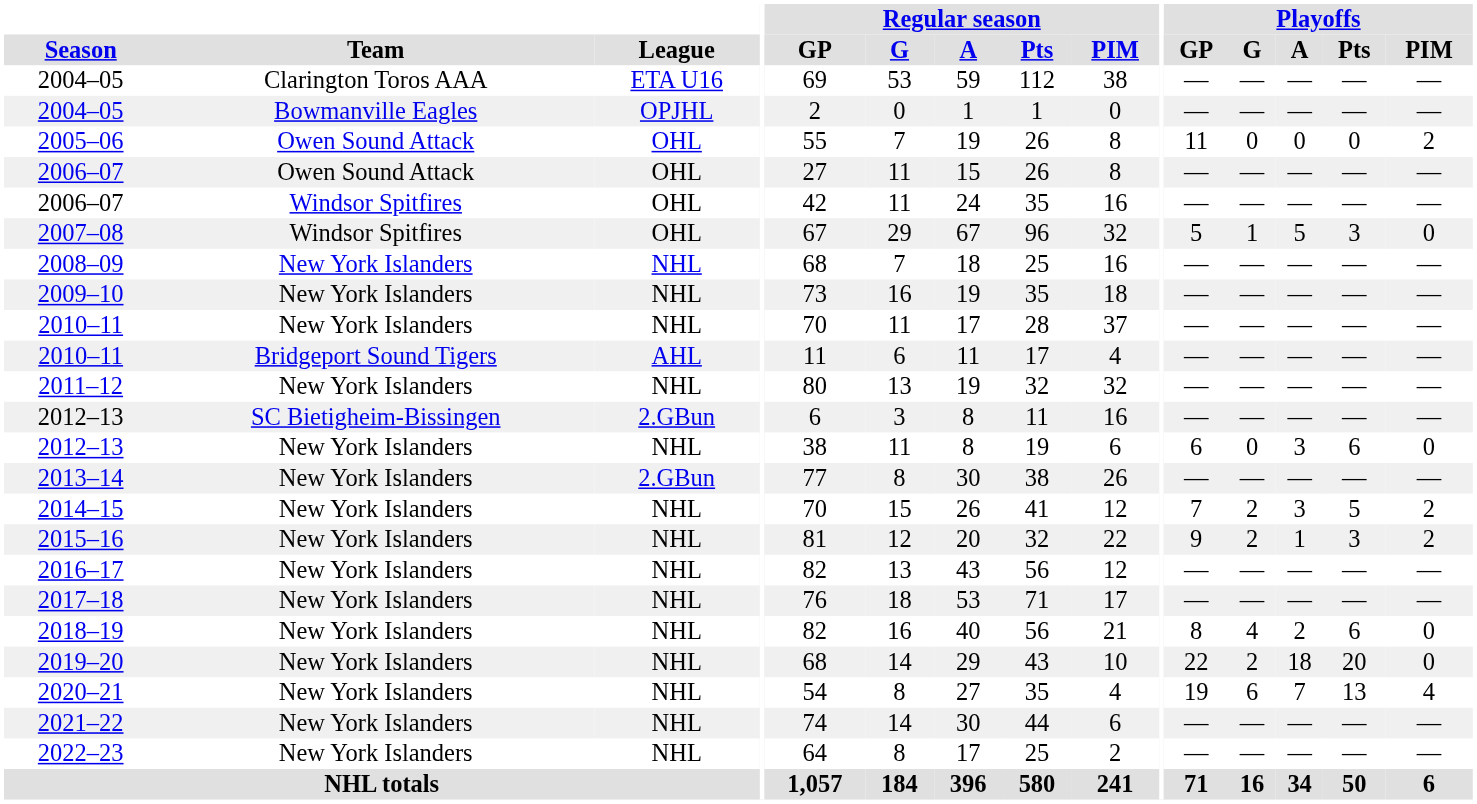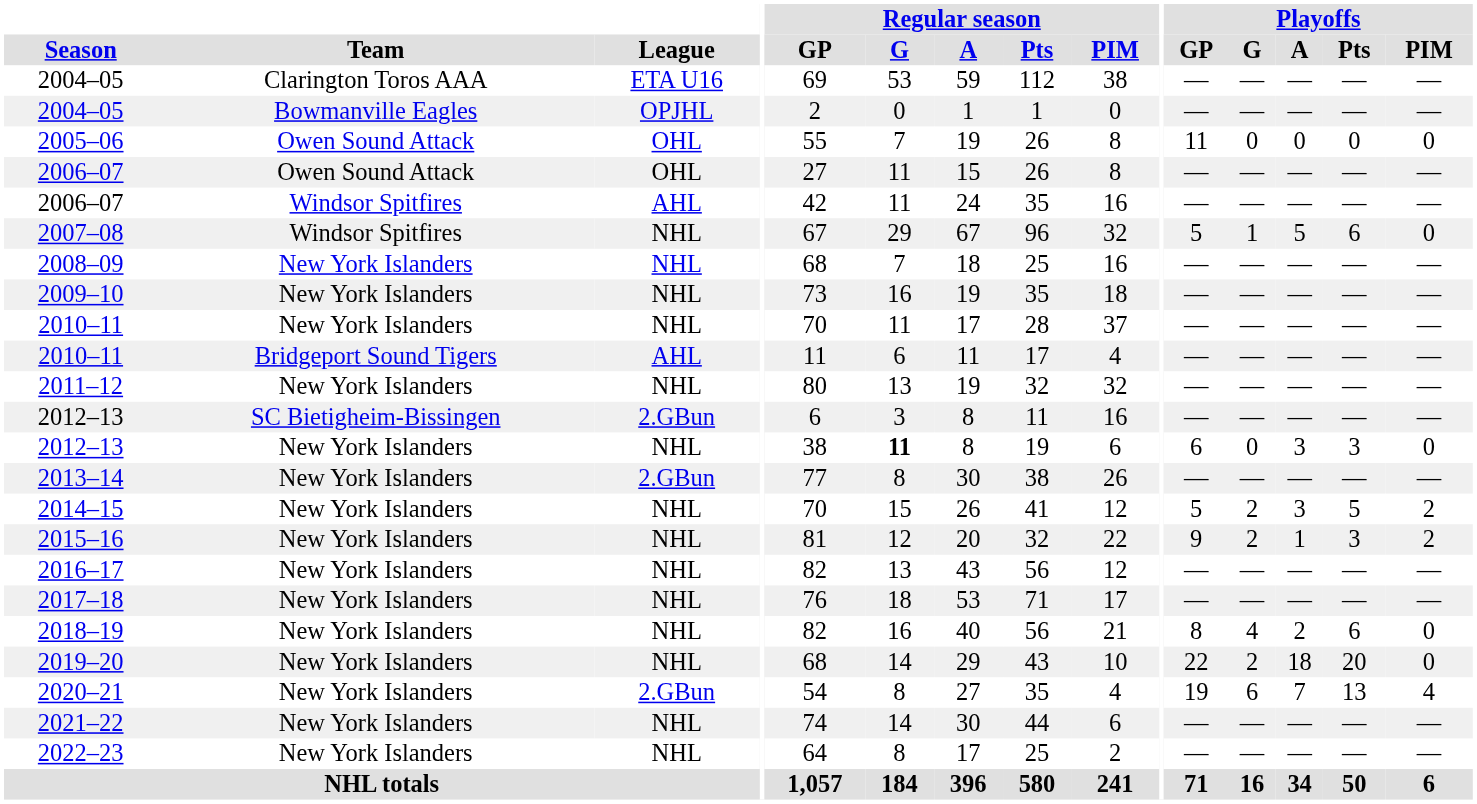2005–06 | Playoffs / PIM: 2 -> 0
2006–07 / Windsor Spitfires | League: OHL -> AHL
2007–08 | League: OHL -> NHL
2007–08 | Playoffs / Pts: 3 -> 6
2012–13 / New York Islanders | Regular season / G: normal -> bold
2012–13 / New York Islanders | Playoffs / Pts: 6 -> 3
2014–15 | Playoffs / GP: 7 -> 5
2020–21 | League: NHL -> 2.GBun
